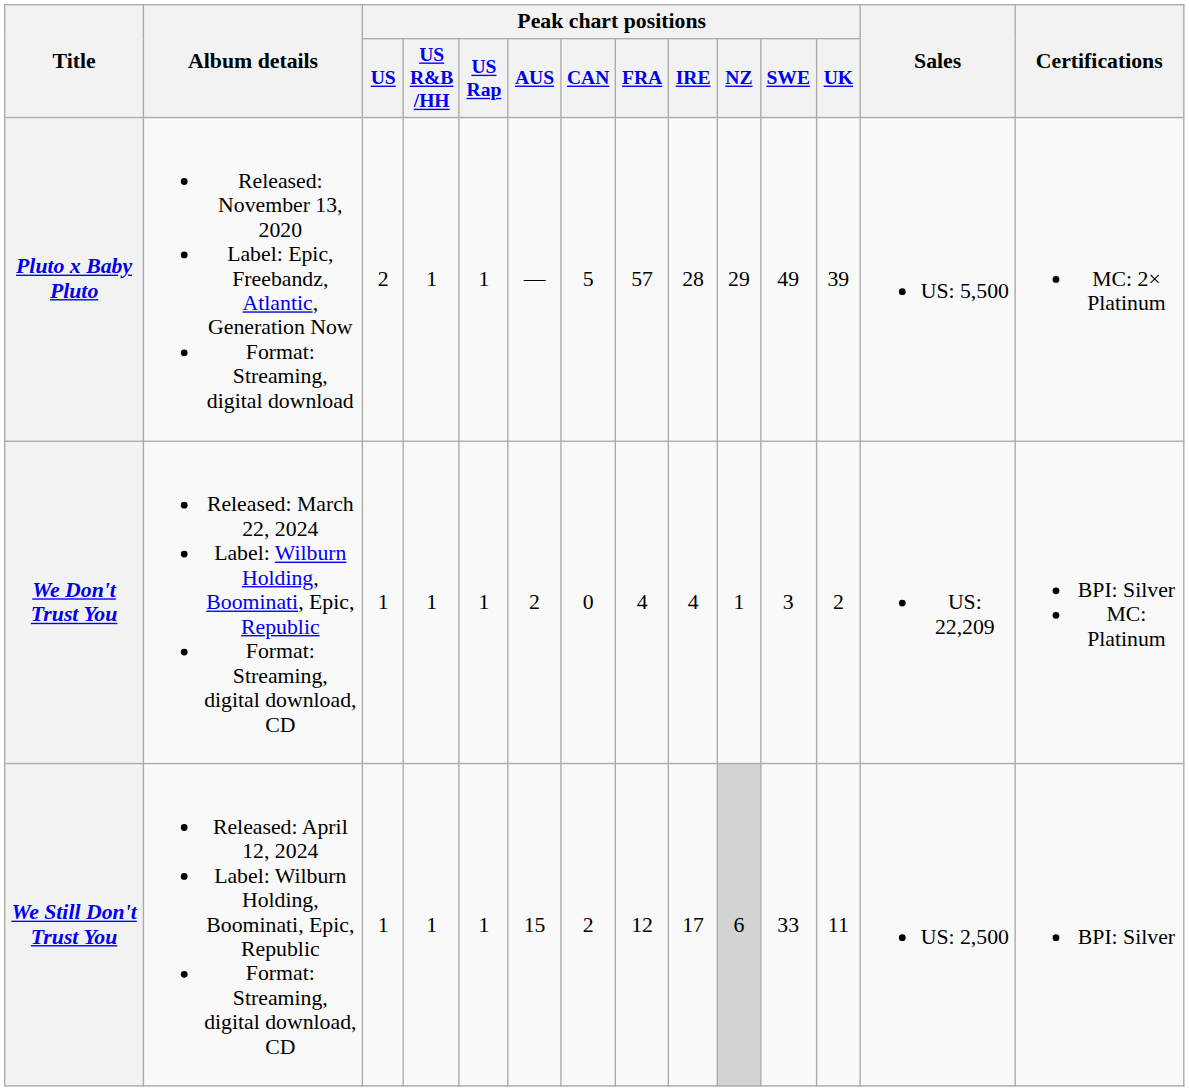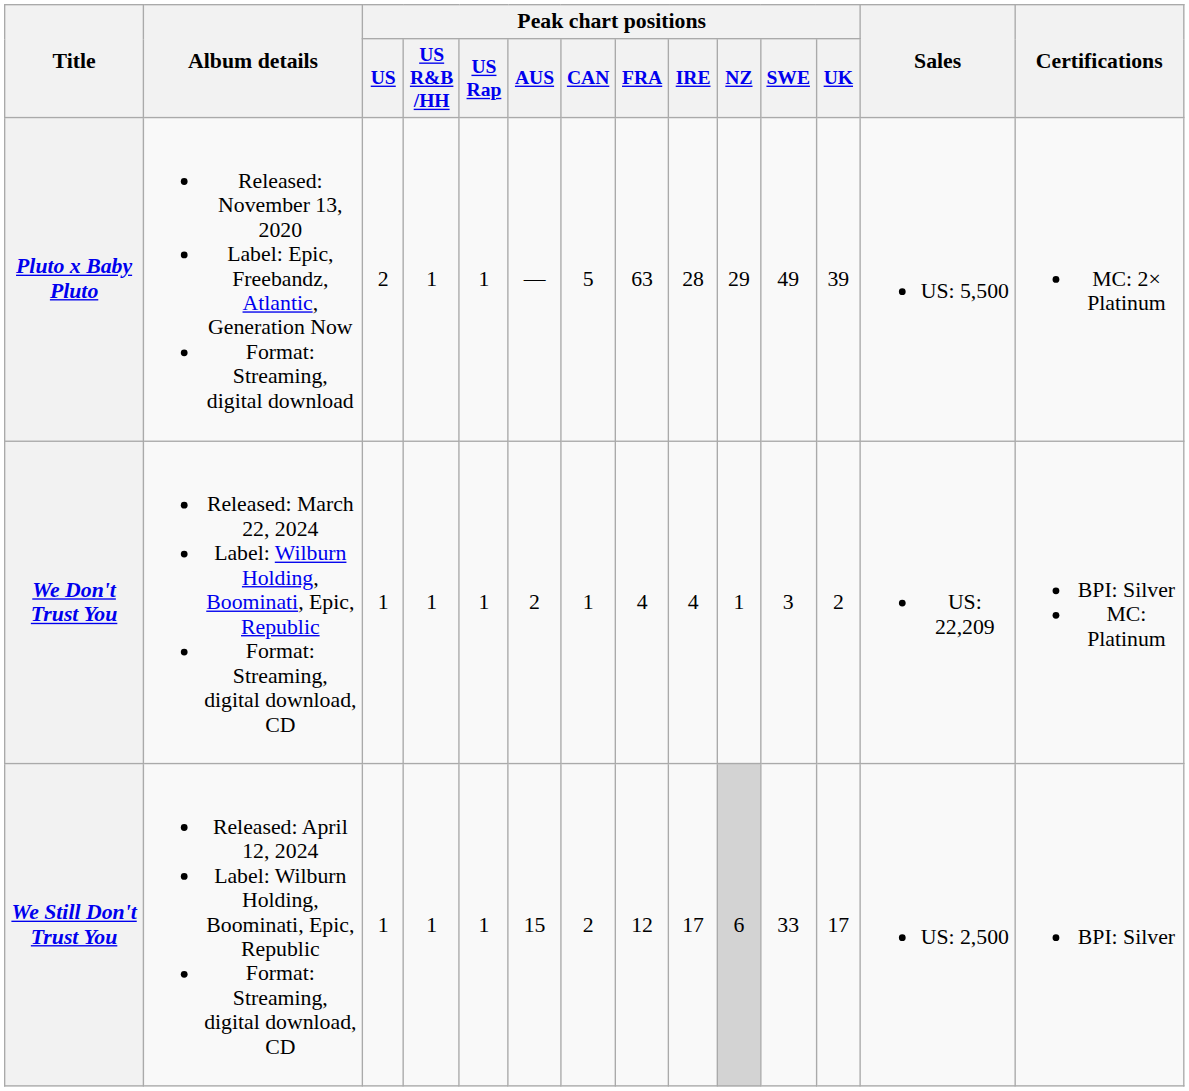Pluto x Baby Pluto | Peak chart positions / FRA: 57 -> 63
We Don't Trust You | Peak chart positions / CAN: 0 -> 1
We Still Don't Trust You | Peak chart positions / UK: 11 -> 17
